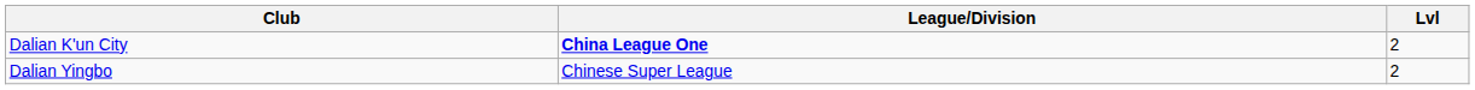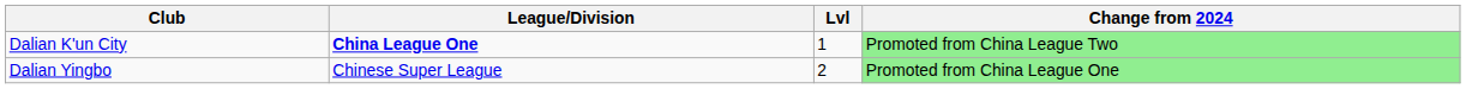+ column: Change from 2024 | Promoted from China League Two | Promoted from China League One
Dalian K'un City | Lvl: 2 -> 1
